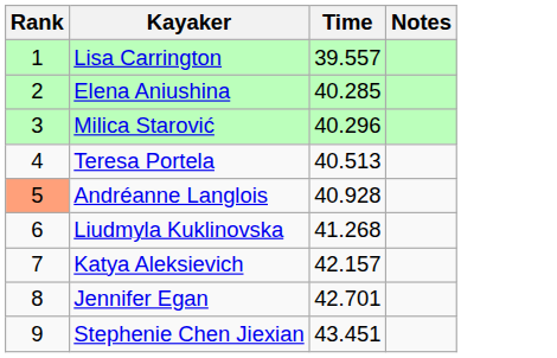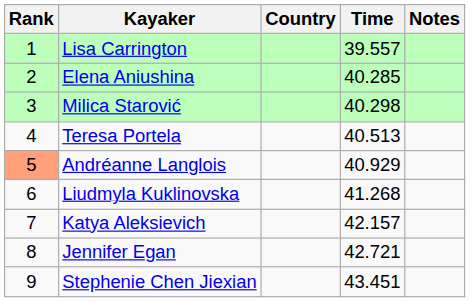+ column: Country
Milica Starović | Time: 40.296 -> 40.298
Andréanne Langlois | Time: 40.928 -> 40.929
Jennifer Egan | Time: 42.701 -> 42.721
